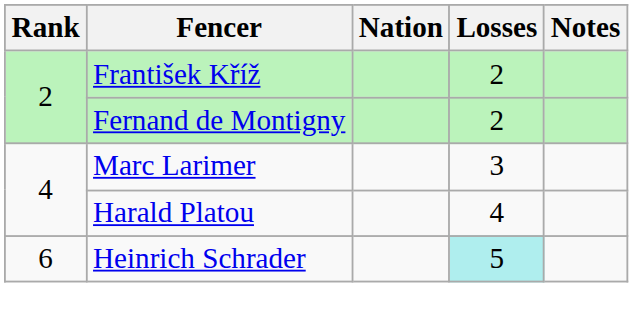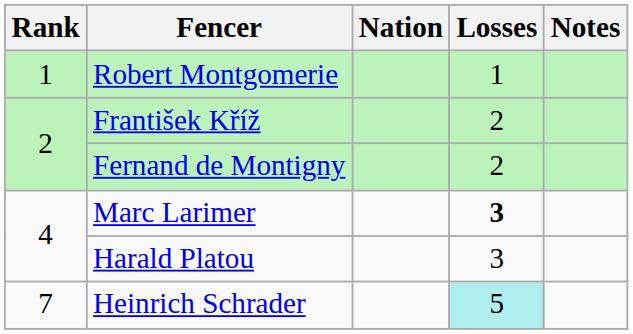+ row: 1 | Robert Montgomerie | 1
Marc Larimer | Losses: normal -> bold
Harald Platou | Losses: 4 -> 3
Heinrich Schrader | Rank: 6 -> 7
